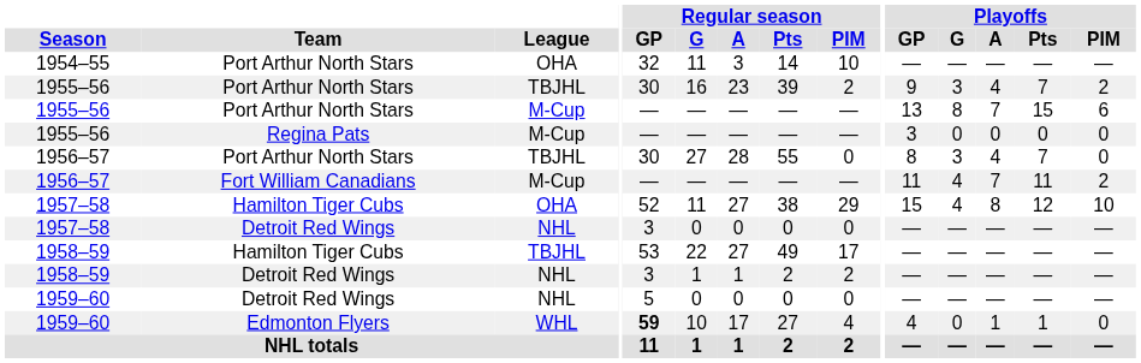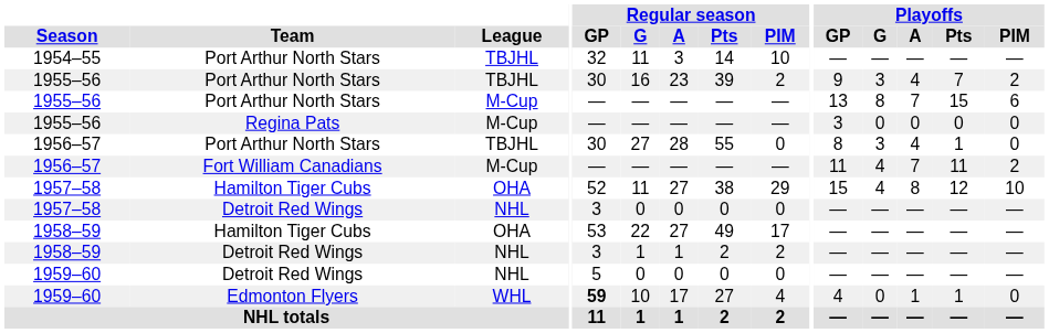1954–55 | League: OHA -> TBJHL
1956–57 / Port Arthur North Stars | Playoffs / Pts: 7 -> 1
1958–59 / Hamilton Tiger Cubs | League: TBJHL -> OHA
